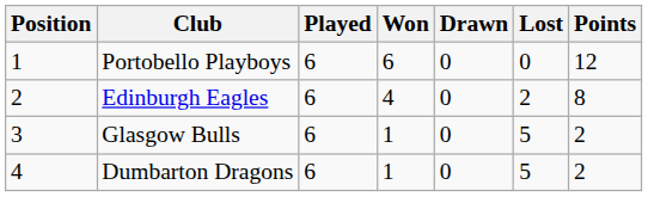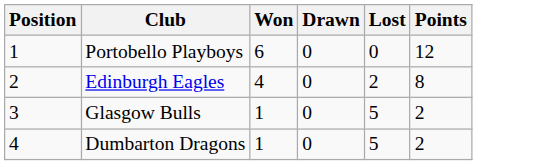- column: Played | 6 | 6 | 6 | 6
